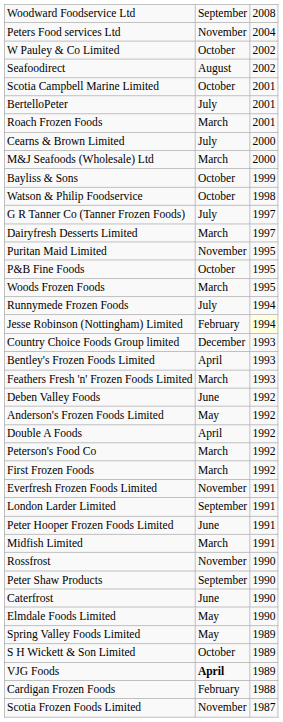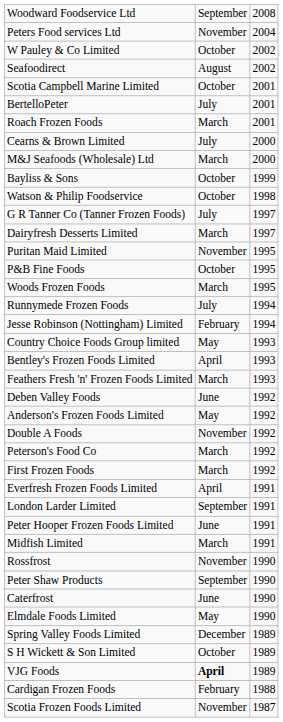Jesse Robinson (Nottingham) Limited | column 3: lightyellow background -> no background
Country Choice Foods Group limited | column 2: December -> May
Double A Foods | column 2: April -> November
Everfresh Frozen Foods Limited | column 2: November -> April
Spring Valley Foods Limited | column 2: May -> December
